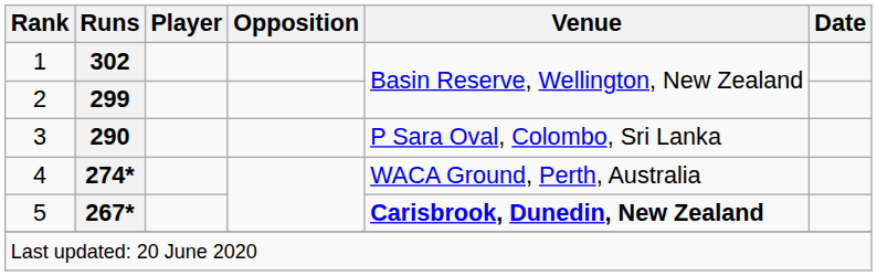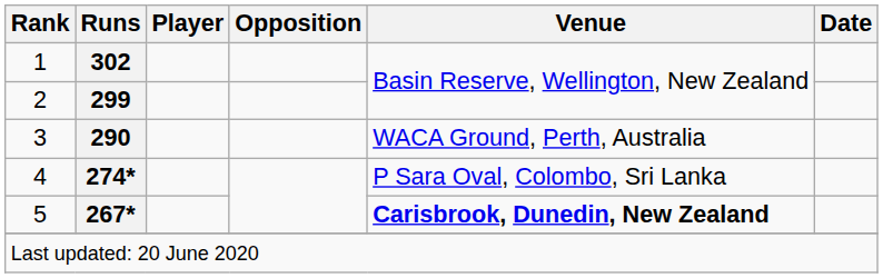3 | Venue: P Sara Oval, Colombo, Sri Lanka -> WACA Ground, Perth, Australia
4 | Venue: WACA Ground, Perth, Australia -> P Sara Oval, Colombo, Sri Lanka
